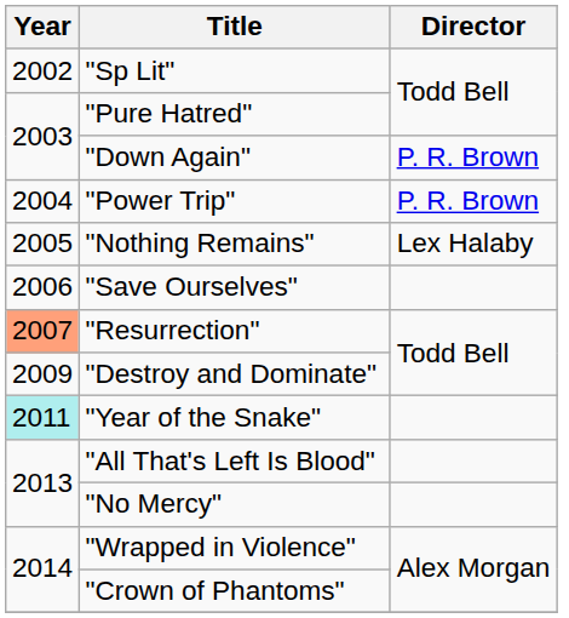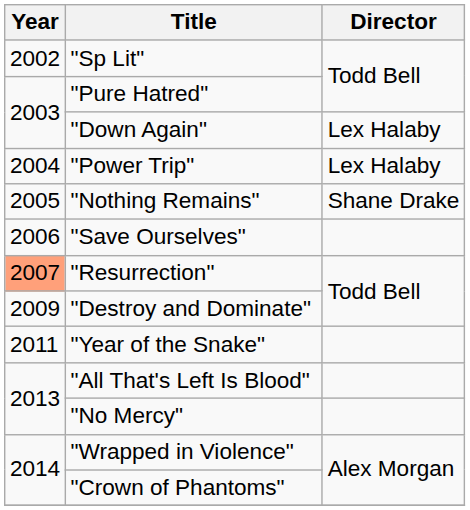"Down Again" | Director: P. R. Brown -> Lex Halaby
"Power Trip" | Director: P. R. Brown -> Lex Halaby
"Nothing Remains" | Director: Lex Halaby -> Shane Drake
"Year of the Snake" | Year: paleturquoise background -> no background
